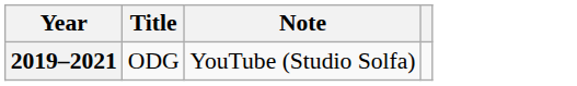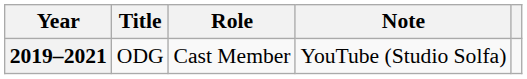+ column: Role | Cast Member
